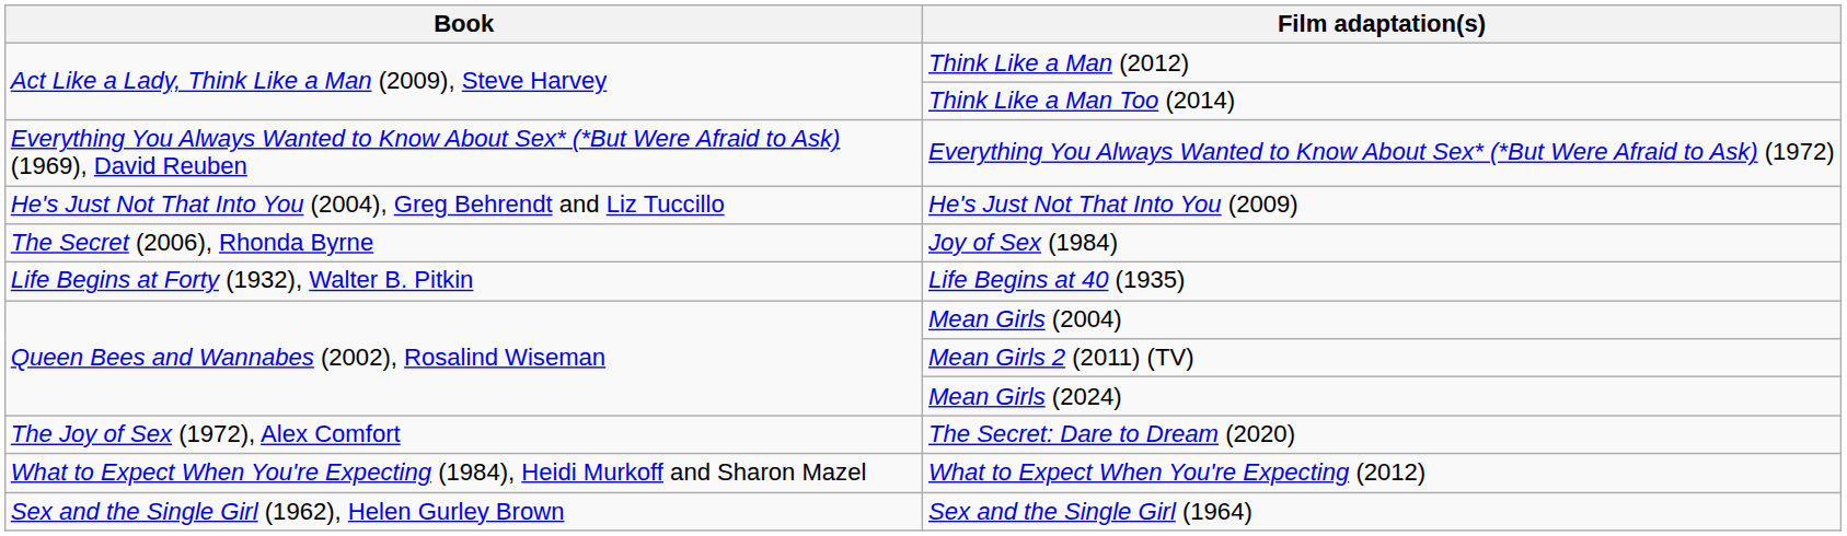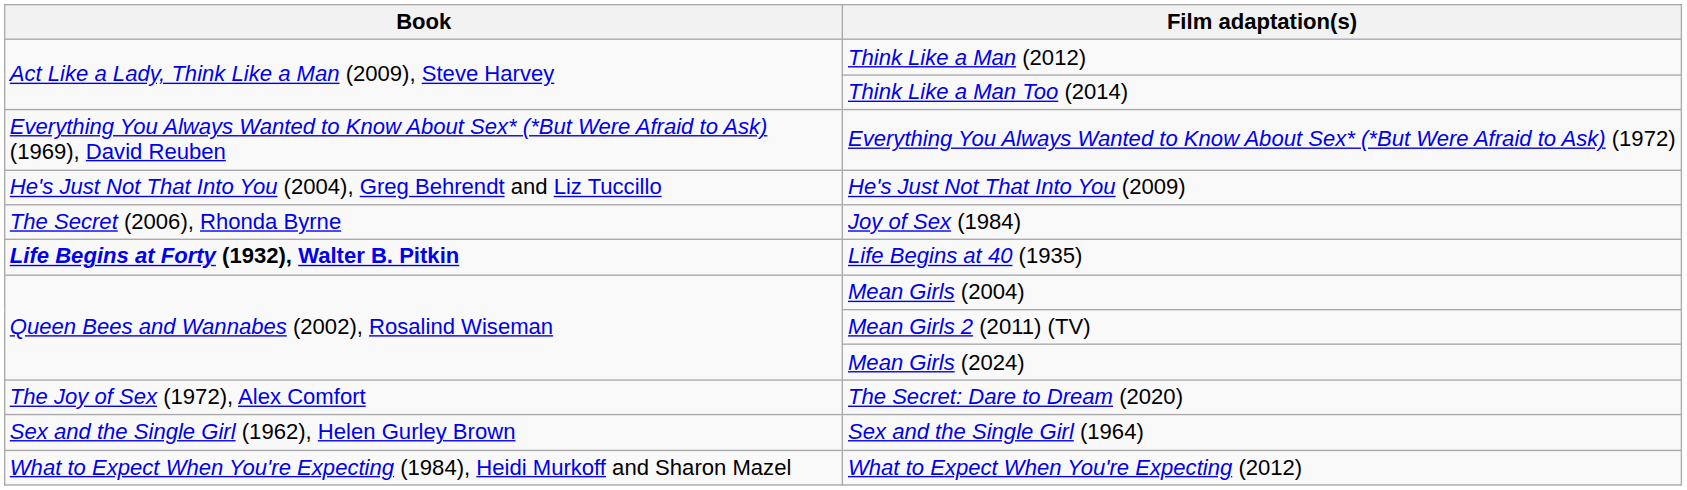Life Begins at 40 (1935) | Book: normal -> bold
rows swapped: Sex and the Single Girl (1964) <-> What to Expect When You're Expecting (2012)
